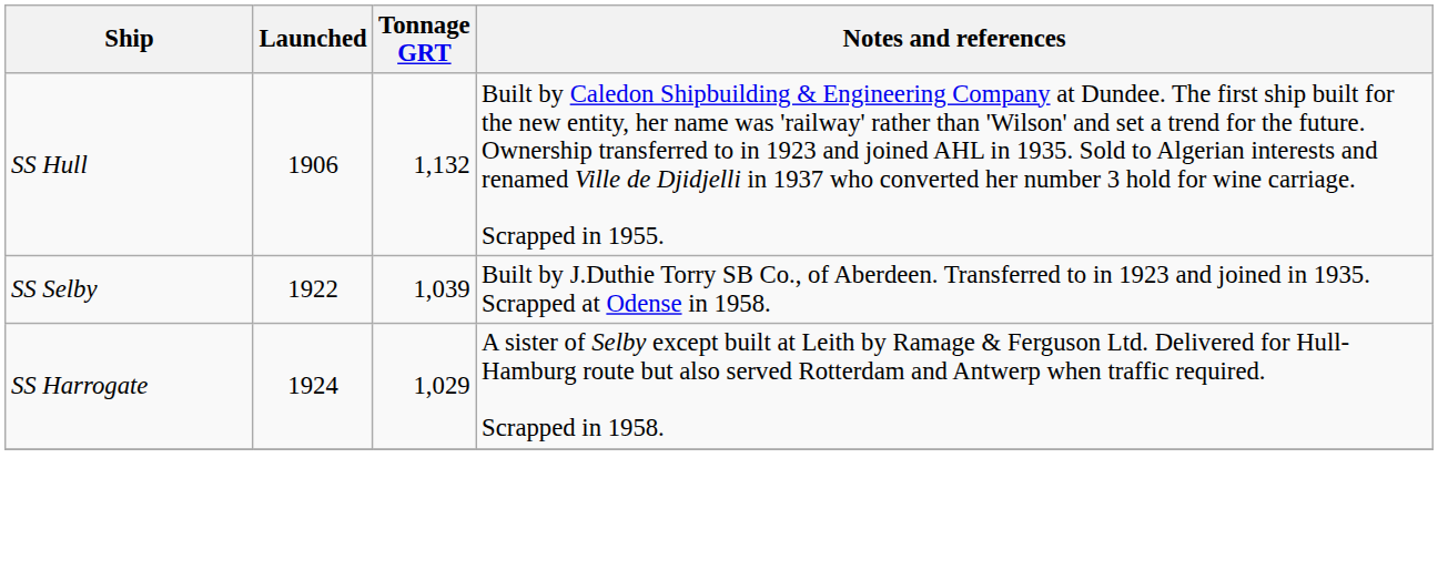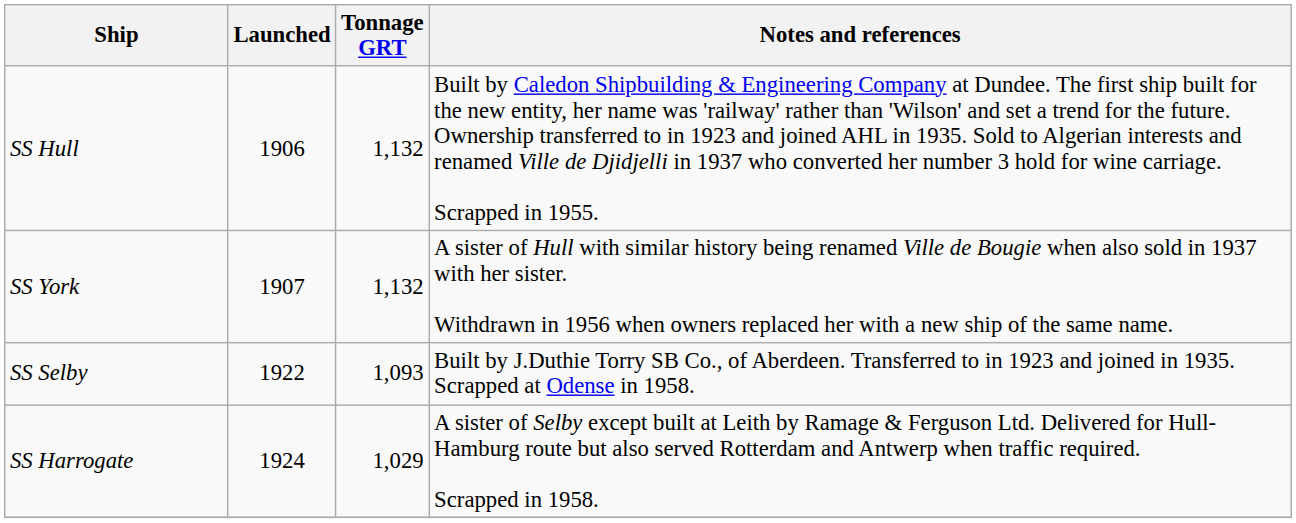+ row: SS York | 1907 | 1,132 | A sister of Hull with similar history being renamed Ville de Bougie when also sold in 1937 with her sister. Withdrawn in 1956 when owners replaced her with a new ship of the same name.
SS Selby | Tonnage GRT: 1,039 -> 1,093
